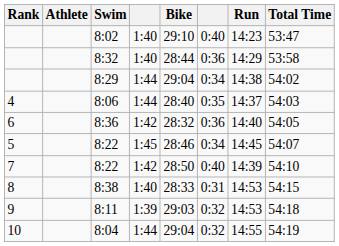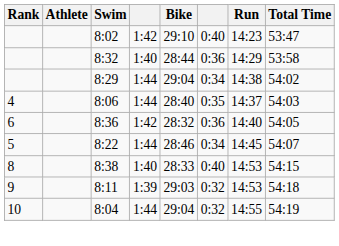8:02 | column 4: 1:40 -> 1:42
5 / 8:22 | column 4: 1:45 -> 1:44
- row: 7 | 8:22 | 1:42 | 28:50 | 0:40 | 14:39 | 54:10
8:38 | column 6: 0:31 -> 0:40
